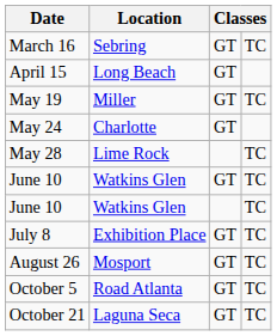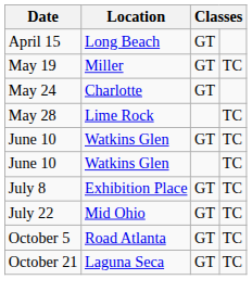- row: March 16 | Sebring | GT | TC
+ row: July 22 | Mid Ohio | GT | TC
- row: August 26 | Mosport | GT | TC
